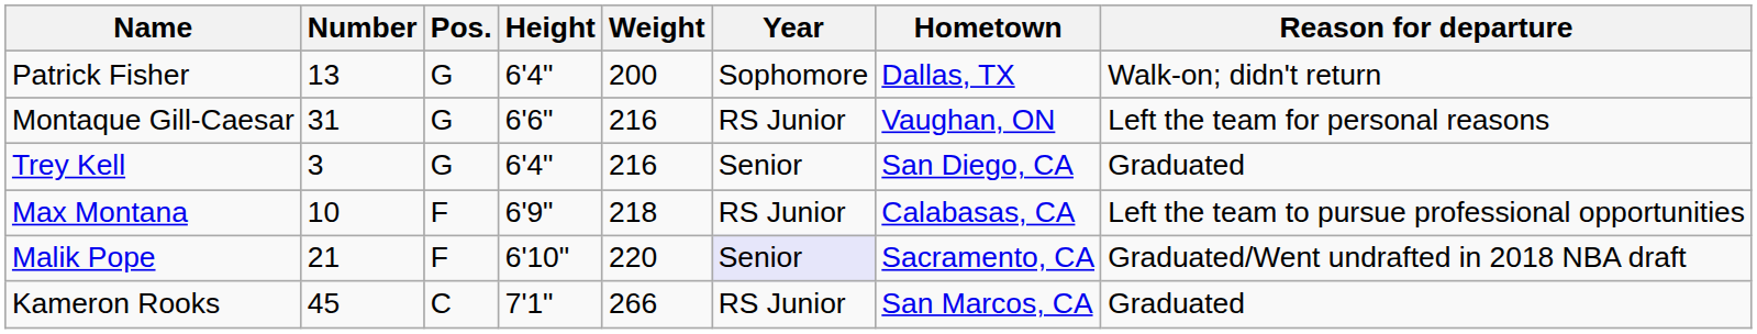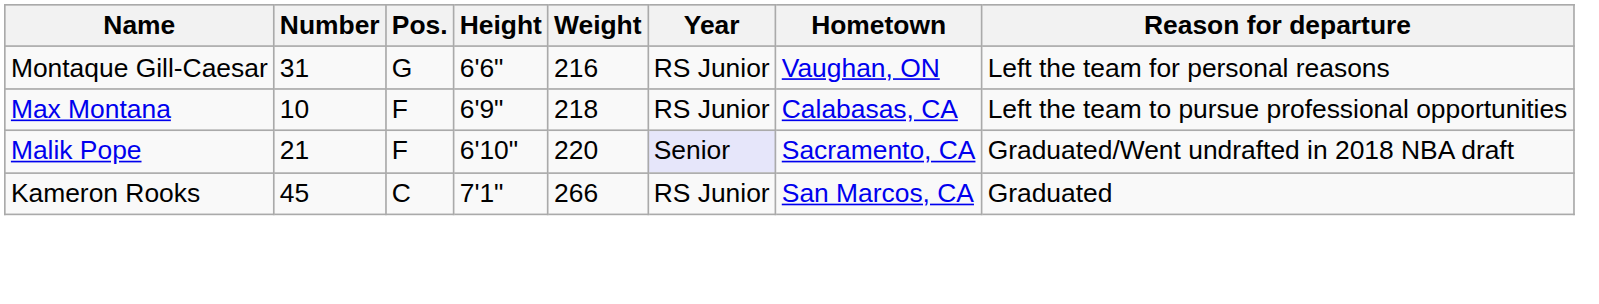- row: Patrick Fisher | 13 | G | 6'4" | 200 | Sophomore | Dallas, TX | Walk-on; didn't return
- row: Trey Kell | 3 | G | 6'4" | 216 | Senior | San Diego, CA | Graduated
